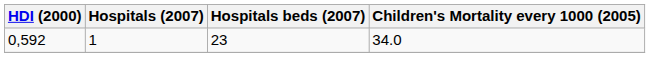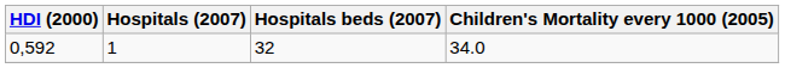0,592 | Hospitals beds (2007): 23 -> 32
